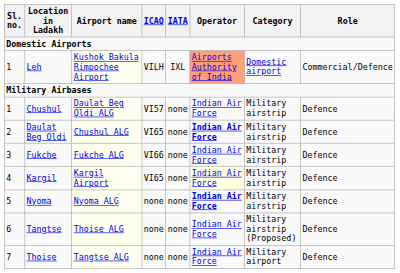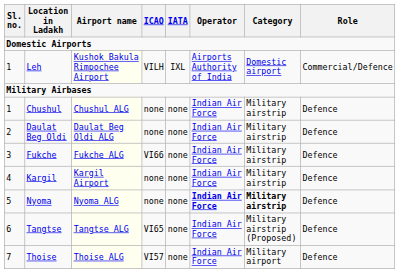Leh | Operator: lightsalmon background -> no background
Chushul | Airport name: Daulat Beg Oldi ALG -> Chushul ALG
Chushul | ICAO: VI57 -> none
Daulat Beg Oldi | Airport name: Chushul ALG -> Daulat Beg Oldi ALG
Daulat Beg Oldi | ICAO: VI65 -> none
Daulat Beg Oldi | Operator: bold -> normal
Kargil | ICAO: VI65 -> none
Kargil | Operator: lightyellow background -> no background
Nyoma | Category: normal -> bold
Tangtse | Airport name: Thoise ALG -> Tangtse ALG
Tangtse | ICAO: none -> VI65
Thoise | Airport name: Tangtse ALG -> Thoise ALG
Thoise | ICAO: none -> VI57
